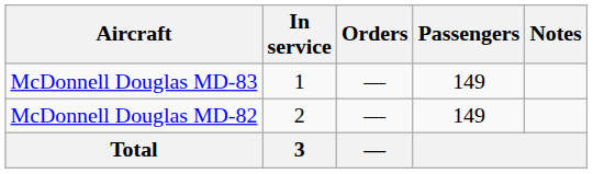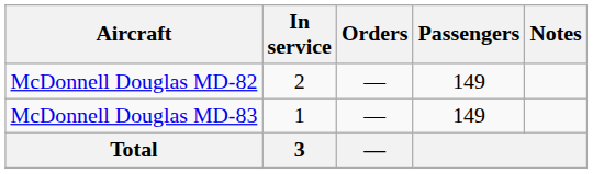rows swapped: McDonnell Douglas MD-82 <-> McDonnell Douglas MD-83
